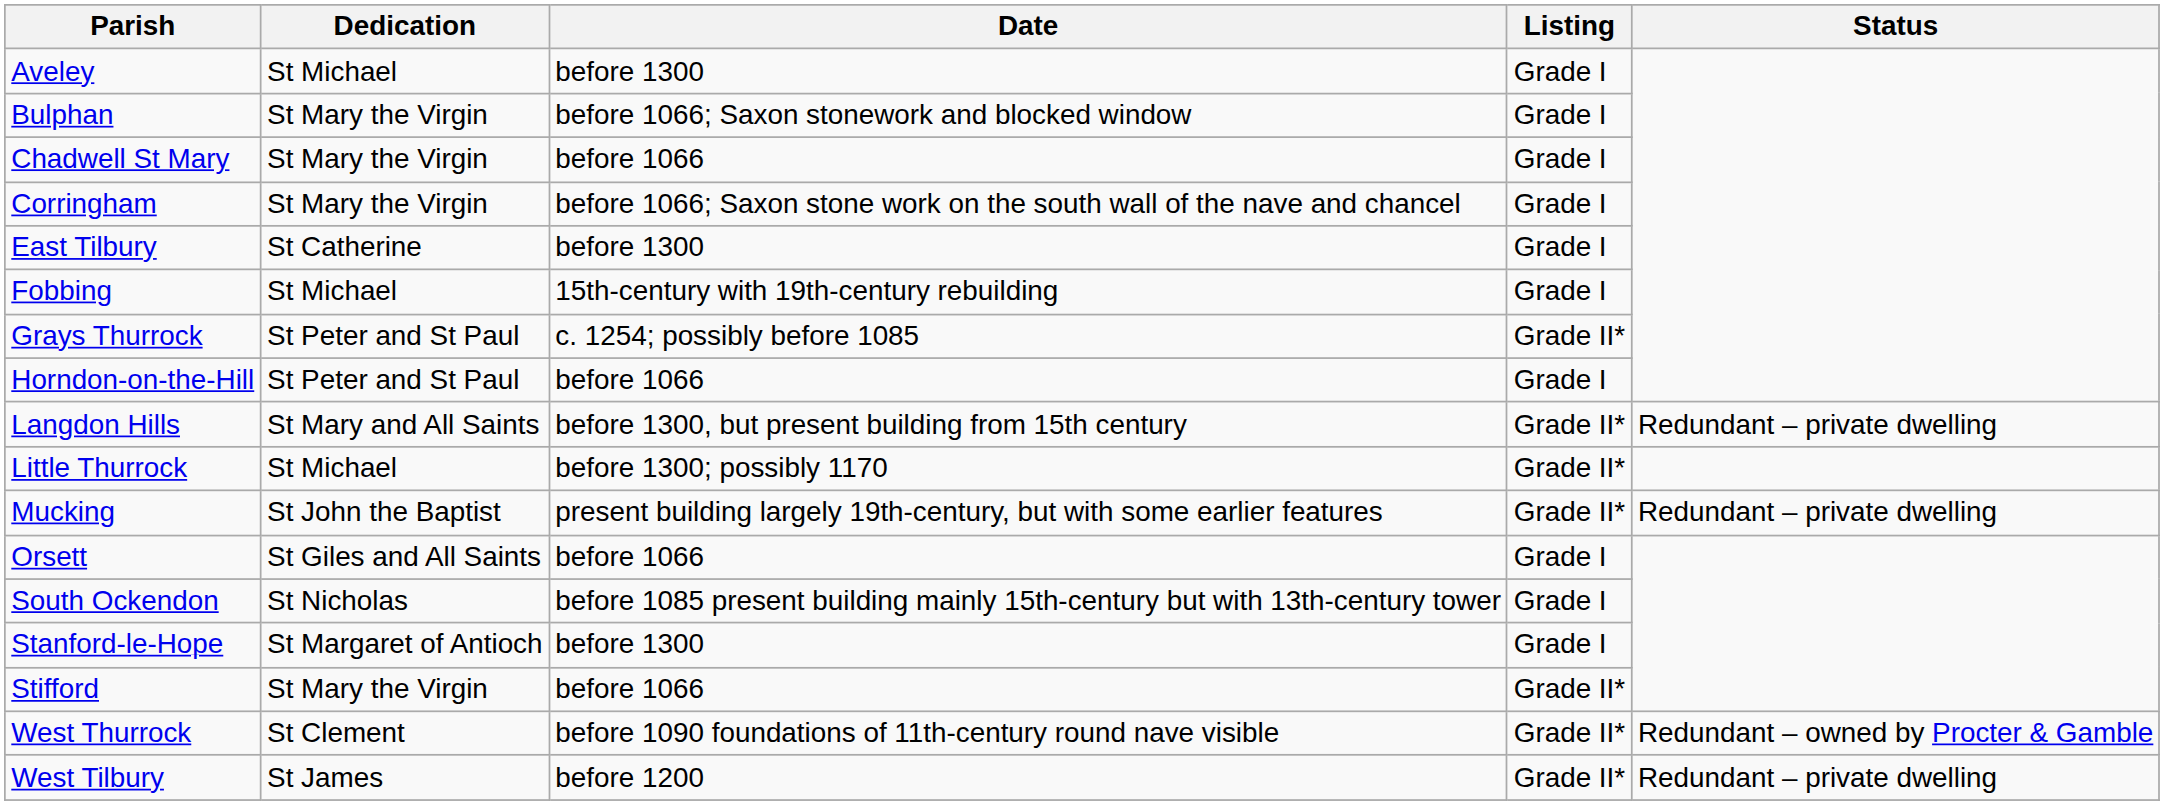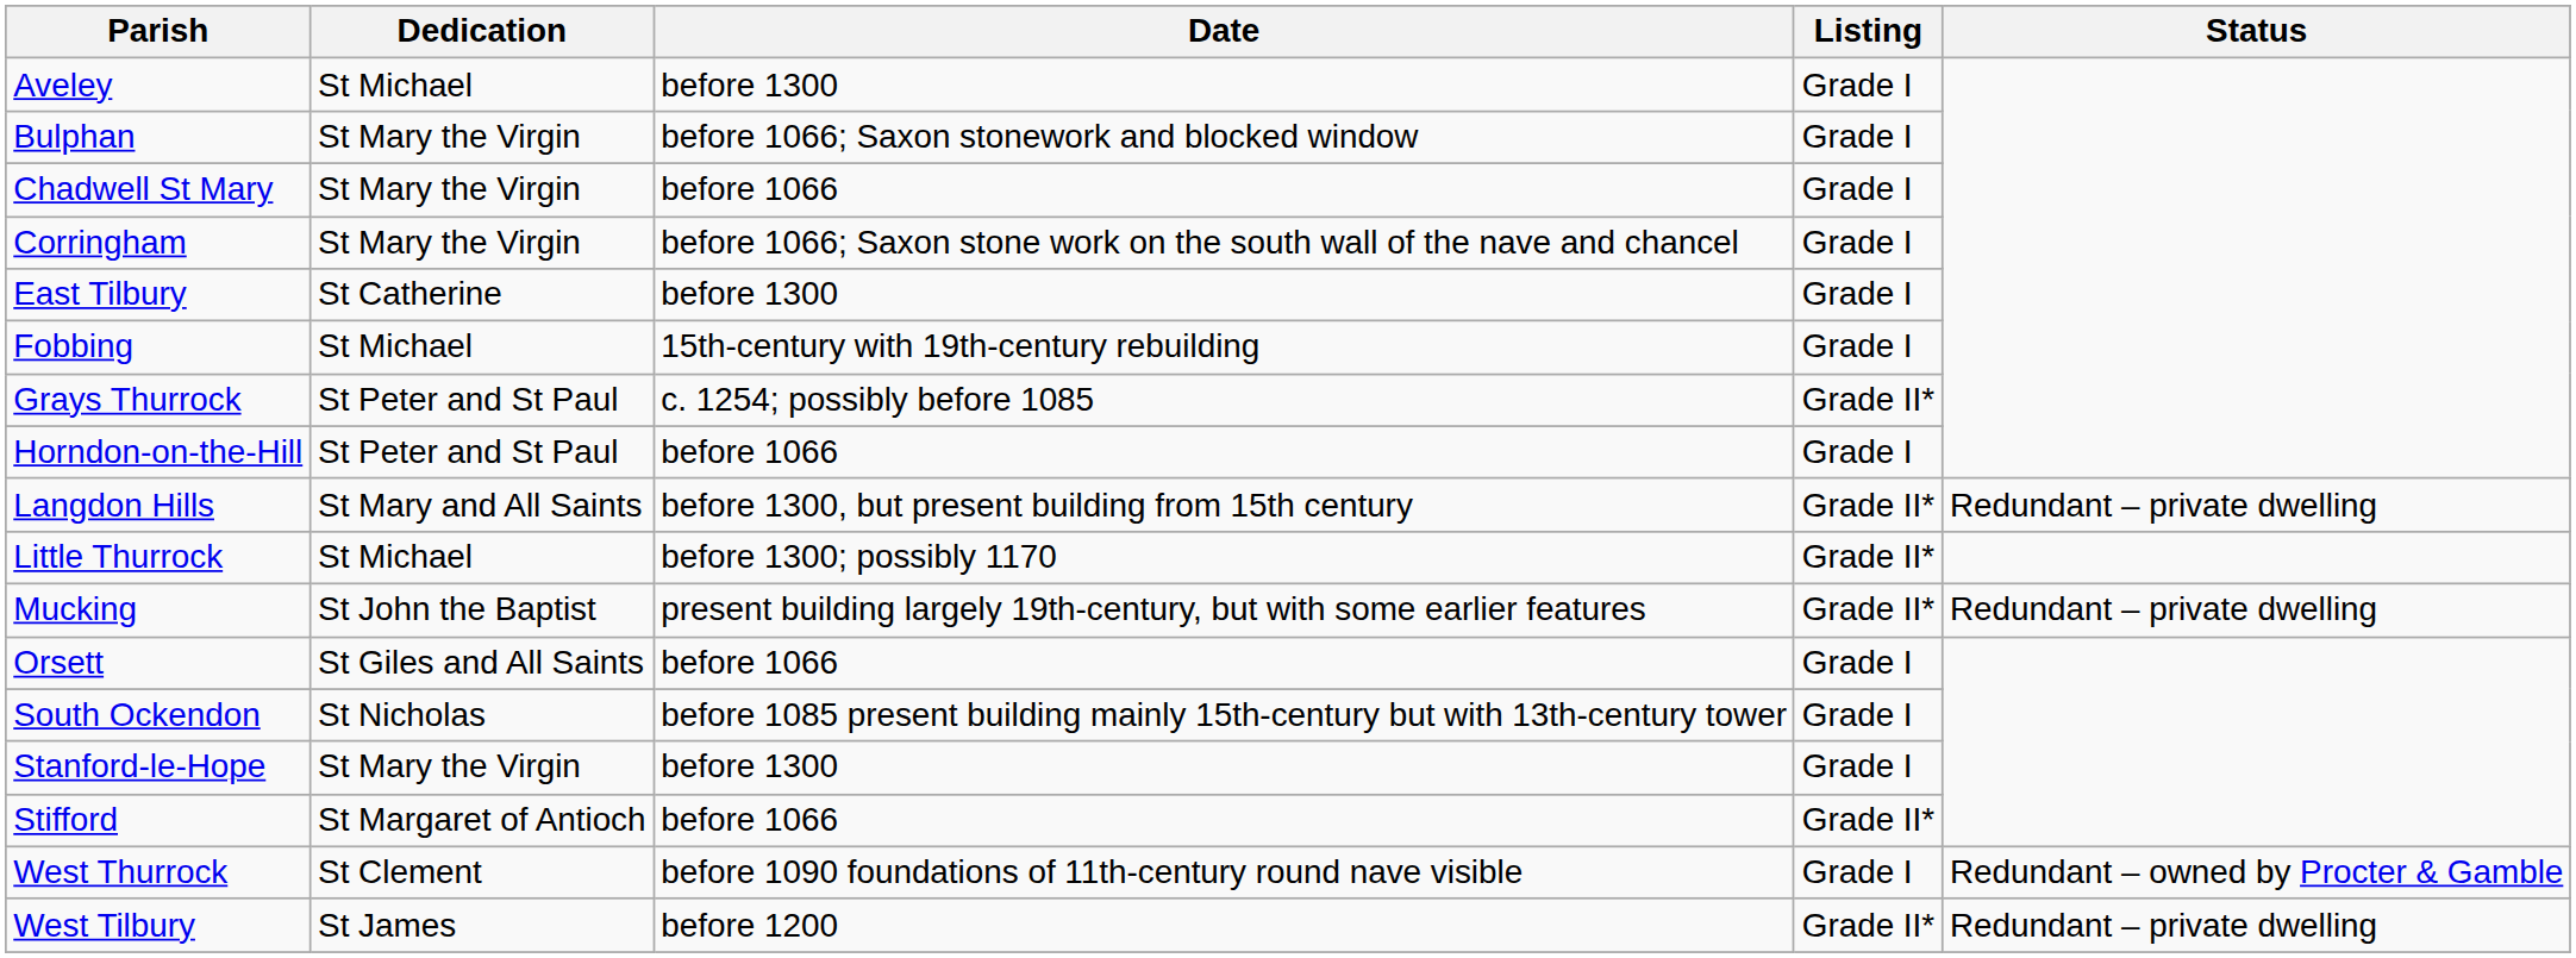Stanford-le-Hope | Dedication: St Margaret of Antioch -> St Mary the Virgin
Stifford | Dedication: St Mary the Virgin -> St Margaret of Antioch
West Thurrock | Listing: Grade II* -> Grade I
